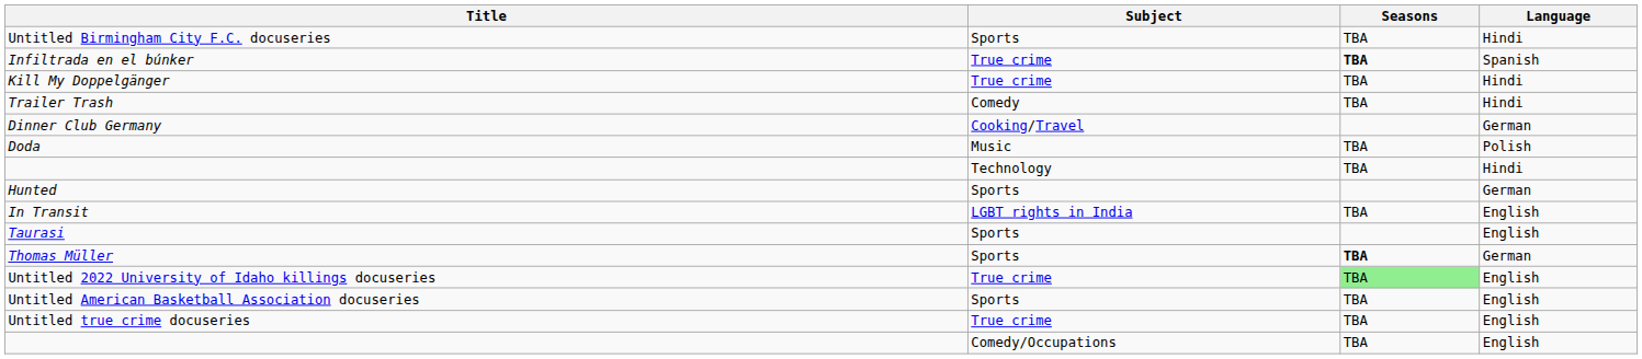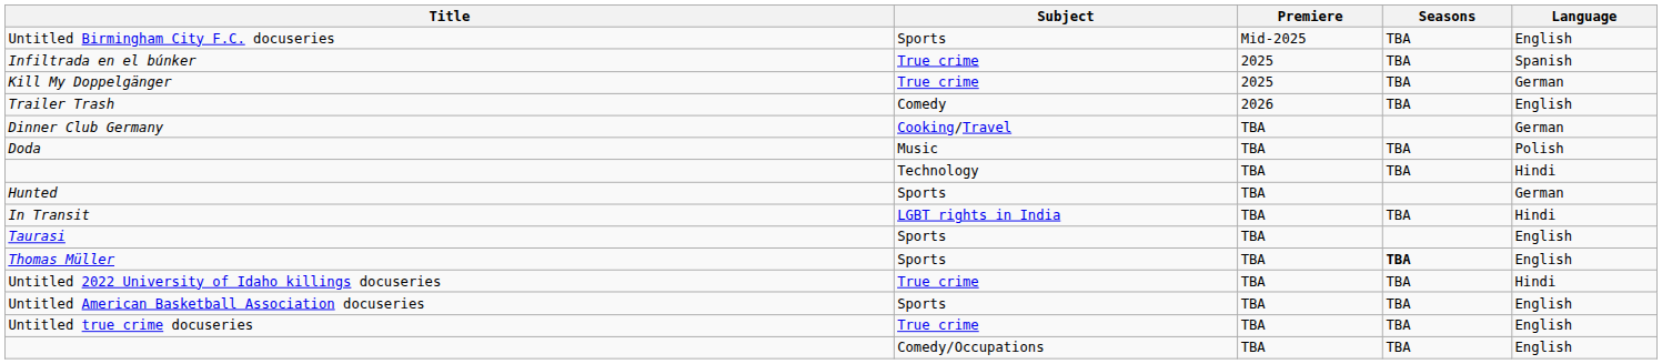+ column: Premiere | Mid-2025 | 2025 | 2025 | 2026 | TBA | TBA | TBA | TBA | TBA | TBA | TBA | TBA | TBA | TBA | TBA
Untitled Birmingham City F.C. docuseries | Language: Hindi -> English
Infiltrada en el búnker | Seasons: bold -> normal
Kill My Doppelgänger | Language: Hindi -> German
Trailer Trash | Language: Hindi -> English
In Transit | Language: English -> Hindi
Thomas Müller | Language: German -> English
Untitled 2022 University of Idaho killings docuseries | Seasons: lightgreen background -> no background
Untitled 2022 University of Idaho killings docuseries | Language: English -> Hindi
